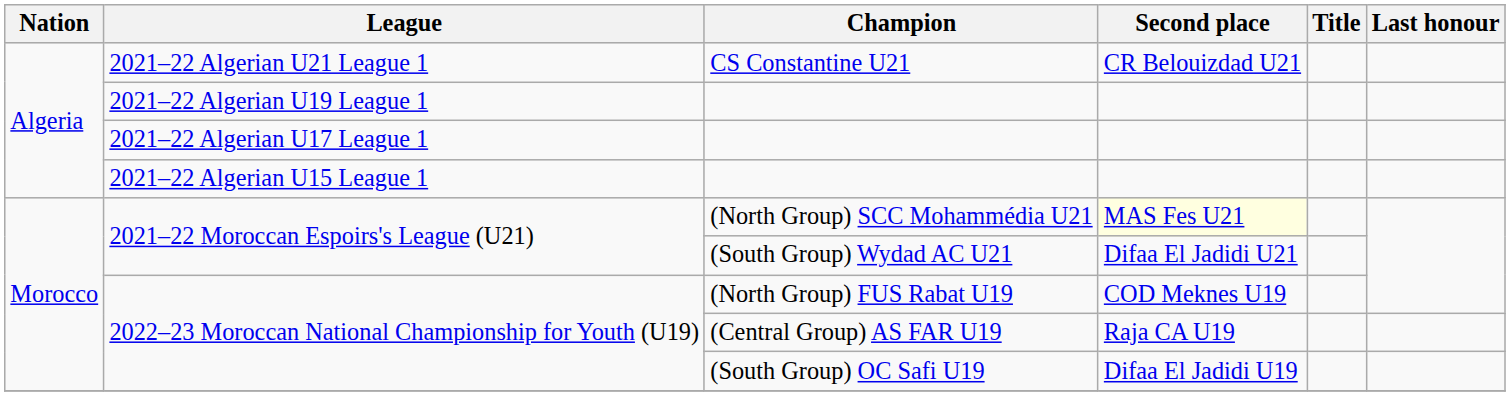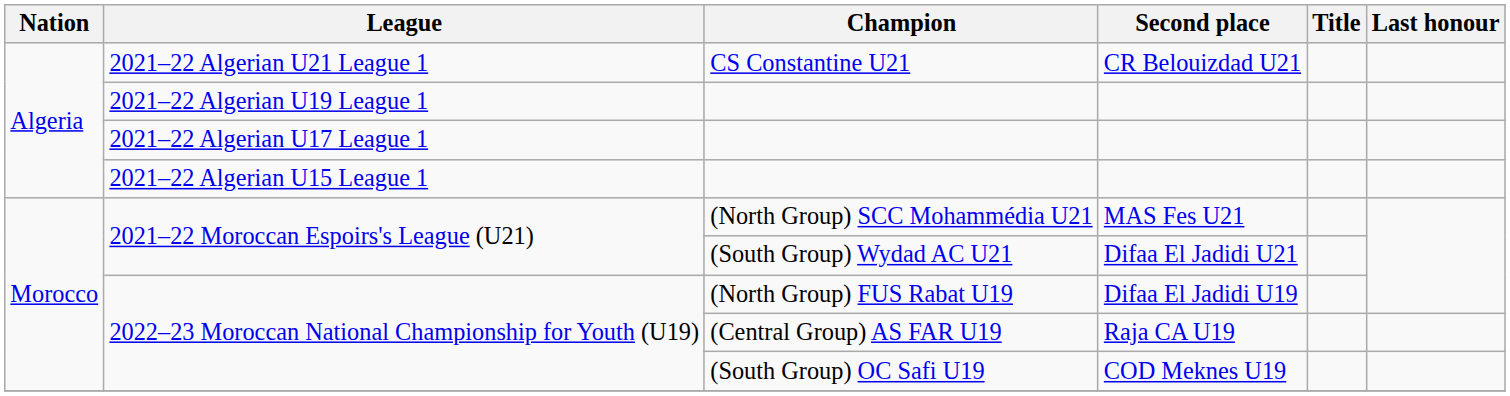(North Group) SCC Mohammédia U21 | Second place: lightyellow background -> no background
(North Group) FUS Rabat U19 | Second place: COD Meknes U19 -> Difaa El Jadidi U19
(South Group) OC Safi U19 | Second place: Difaa El Jadidi U19 -> COD Meknes U19
